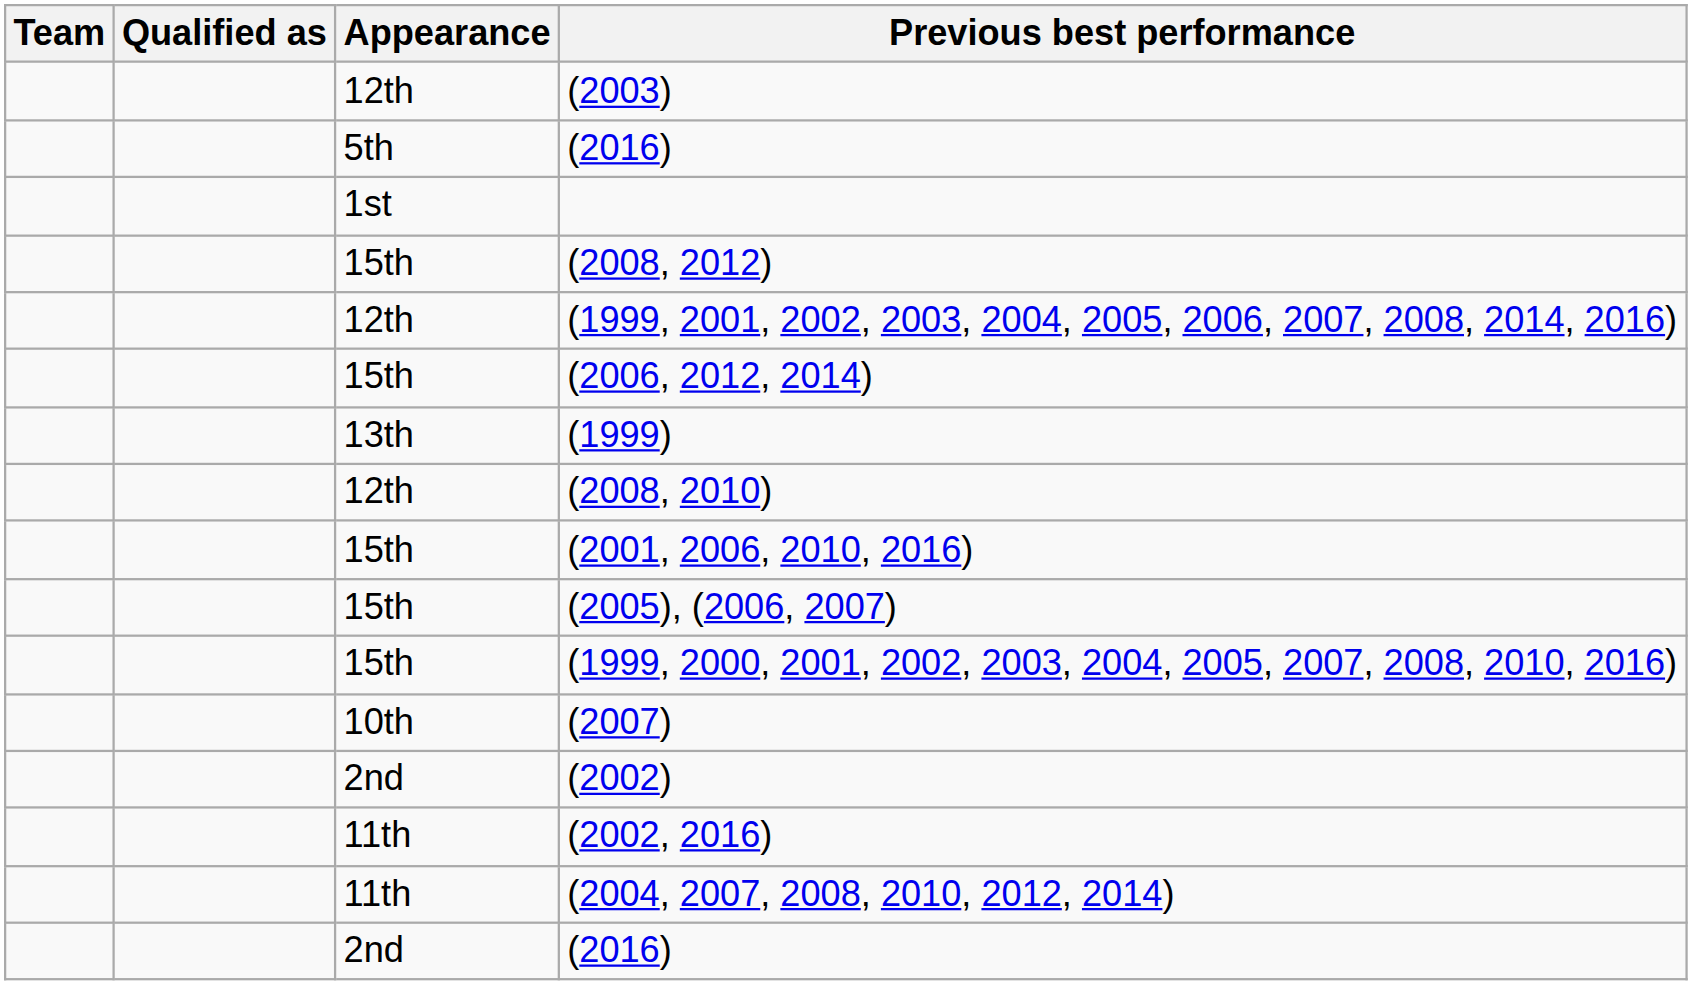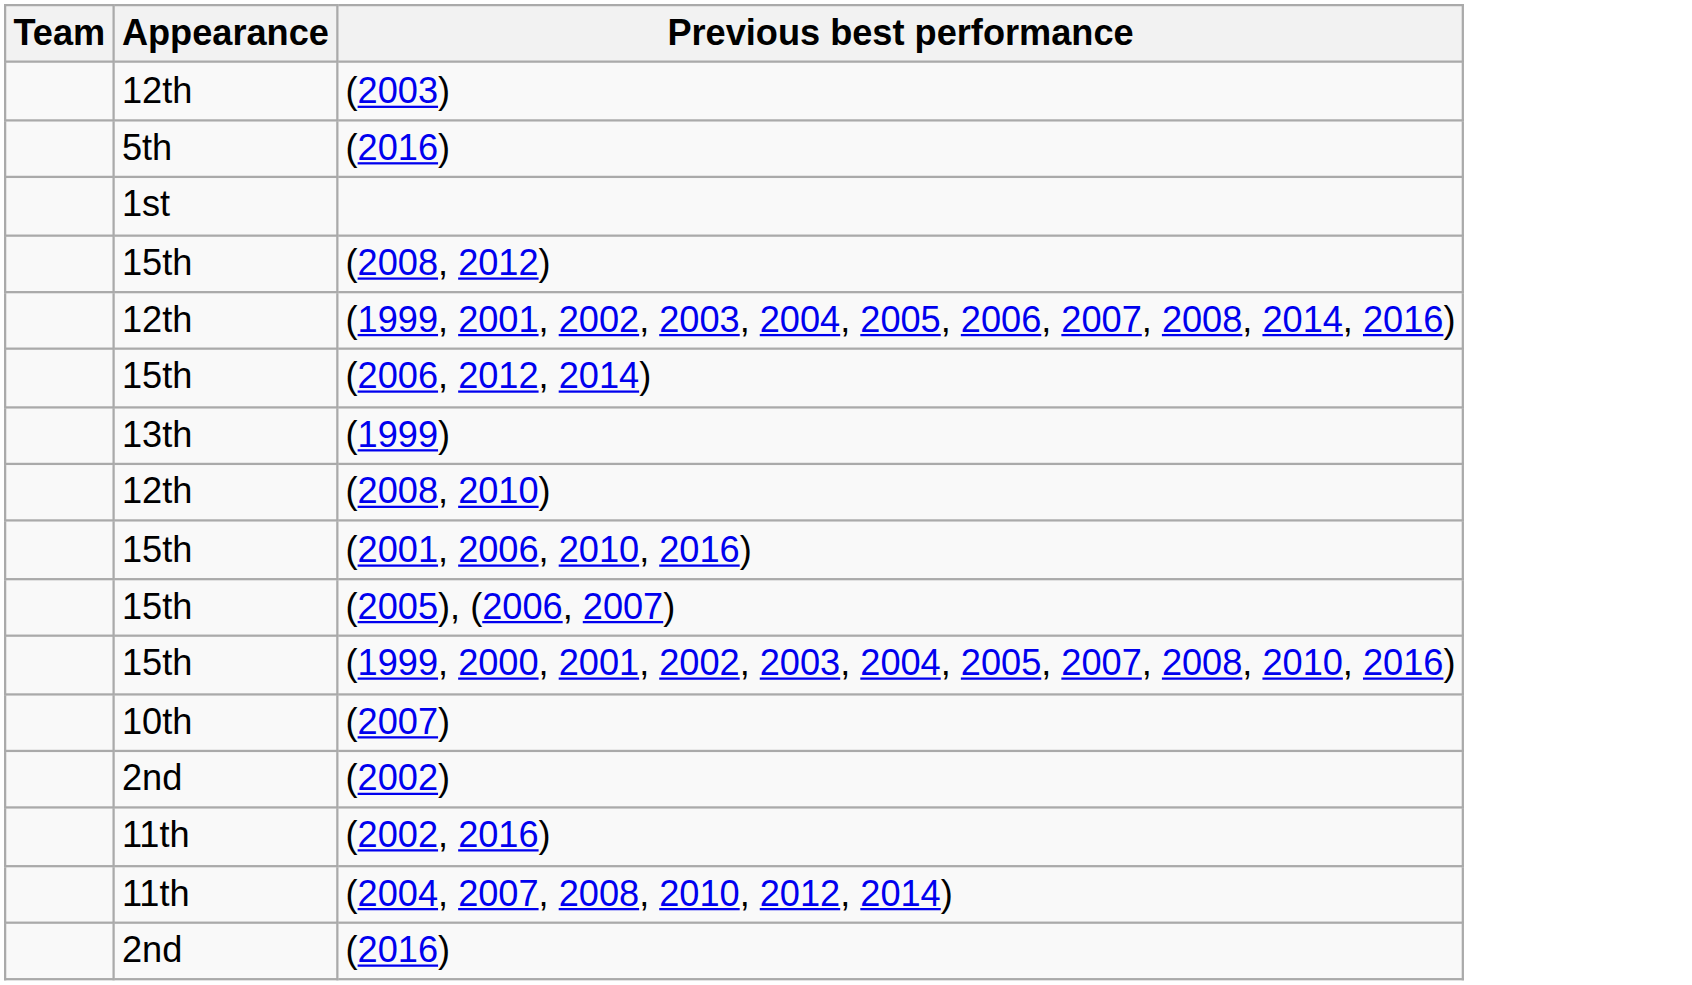- column: Qualified as
